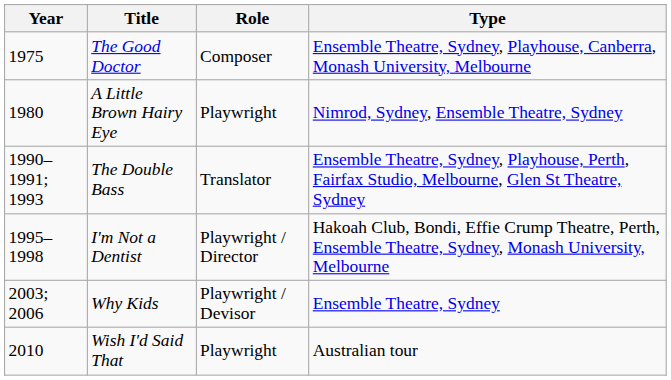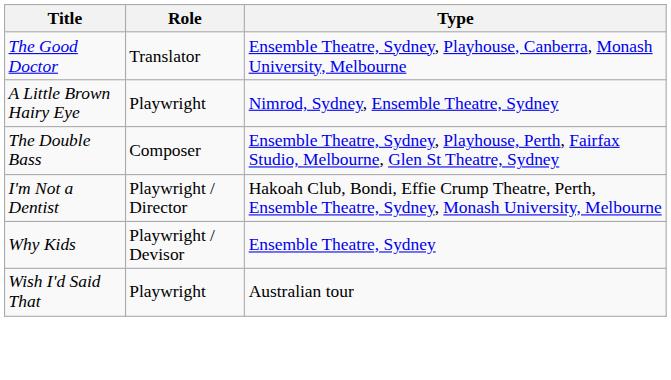- column: Year | 1975 | 1980 | 1990–1991; 1993 | 1995–1998 | 2003; 2006 | 2010
The Good Doctor | Role: Composer -> Translator
The Double Bass | Role: Translator -> Composer
